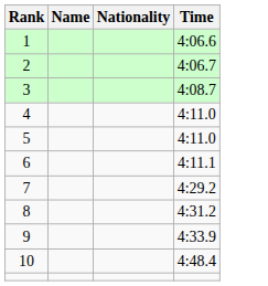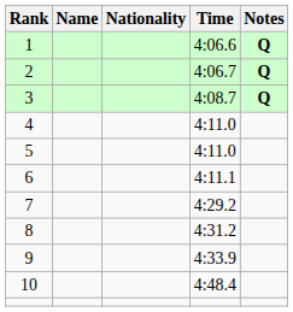+ column: Notes | Q | Q | Q
